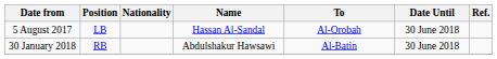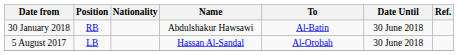rows swapped: 5 August 2017 <-> 30 January 2018
